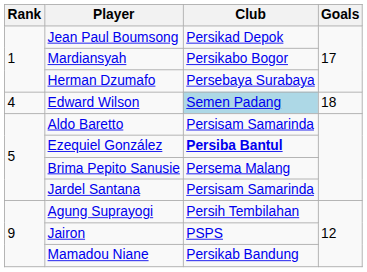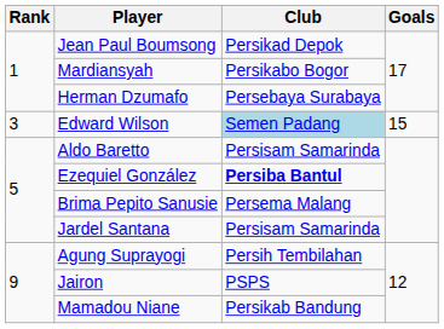Edward Wilson | Rank: 4 -> 3
Edward Wilson | Goals: 18 -> 15
